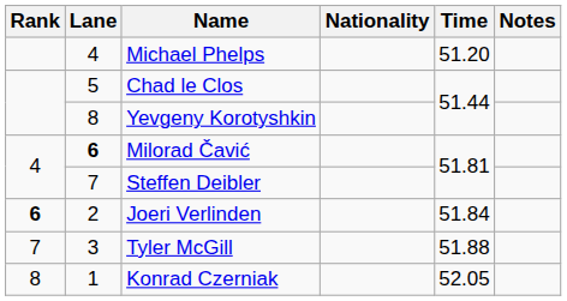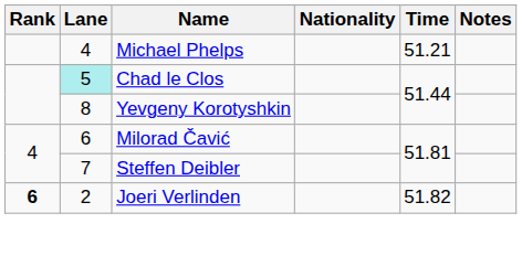Michael Phelps | Time: 51.20 -> 51.21
Chad le Clos | Lane: no background -> paleturquoise background
Milorad Čavić | Lane: bold -> normal
Joeri Verlinden | Time: 51.84 -> 51.82
- row: 7 | 3 | Tyler McGill | 51.88
- row: 8 | 1 | Konrad Czerniak | 52.05
